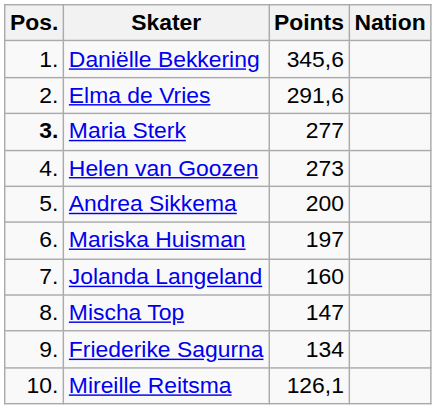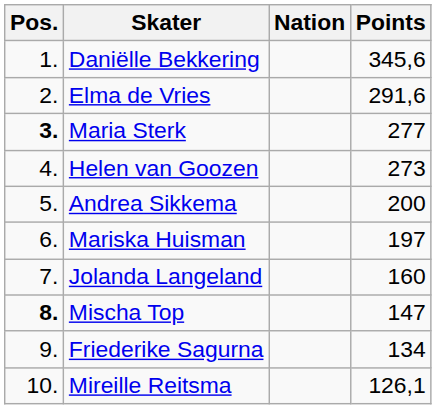columns swapped: Nation <-> Points
Mischa Top | Pos.: normal -> bold
